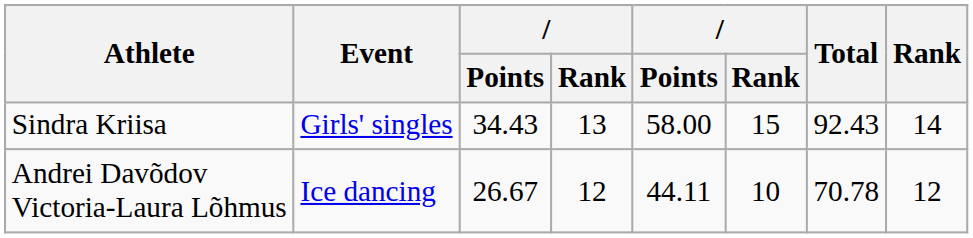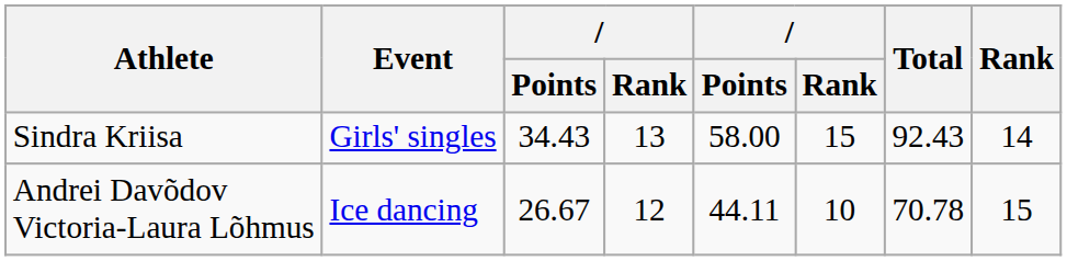Andrei Davõdov Victoria-Laura Lõhmus | column 8: 12 -> 15
